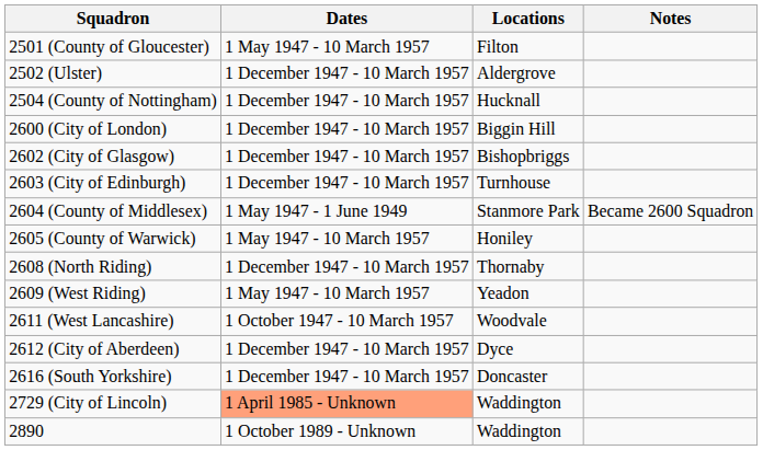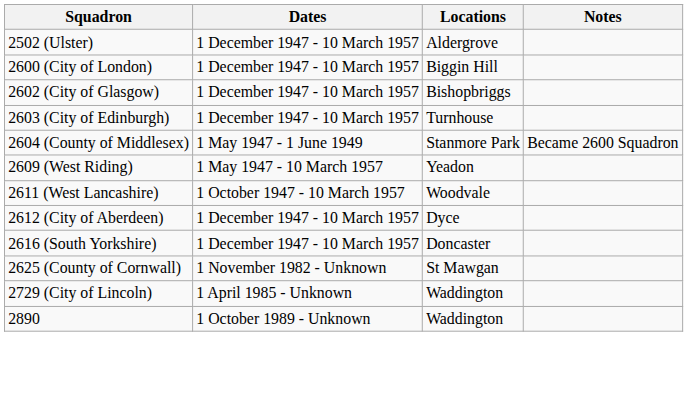- row: 2501 (County of Gloucester) | 1 May 1947 - 10 March 1957 | Filton
- row: 2504 (County of Nottingham) | 1 December 1947 - 10 March 1957 | Hucknall
- row: 2605 (County of Warwick) | 1 May 1947 - 10 March 1957 | Honiley
- row: 2608 (North Riding) | 1 December 1947 - 10 March 1957 | Thornaby
+ row: 2625 (County of Cornwall) | 1 November 1982 - Unknown | St Mawgan
2729 (City of Lincoln) | Dates: lightsalmon background -> no background
